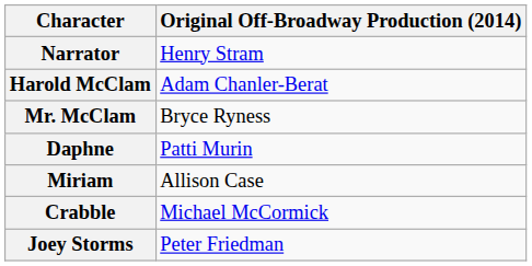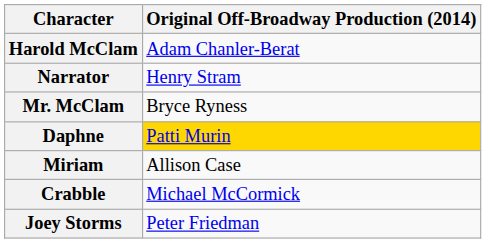rows swapped: Narrator <-> Harold McClam
Daphne | Original Off-Broadway Production (2014): no background -> gold background
